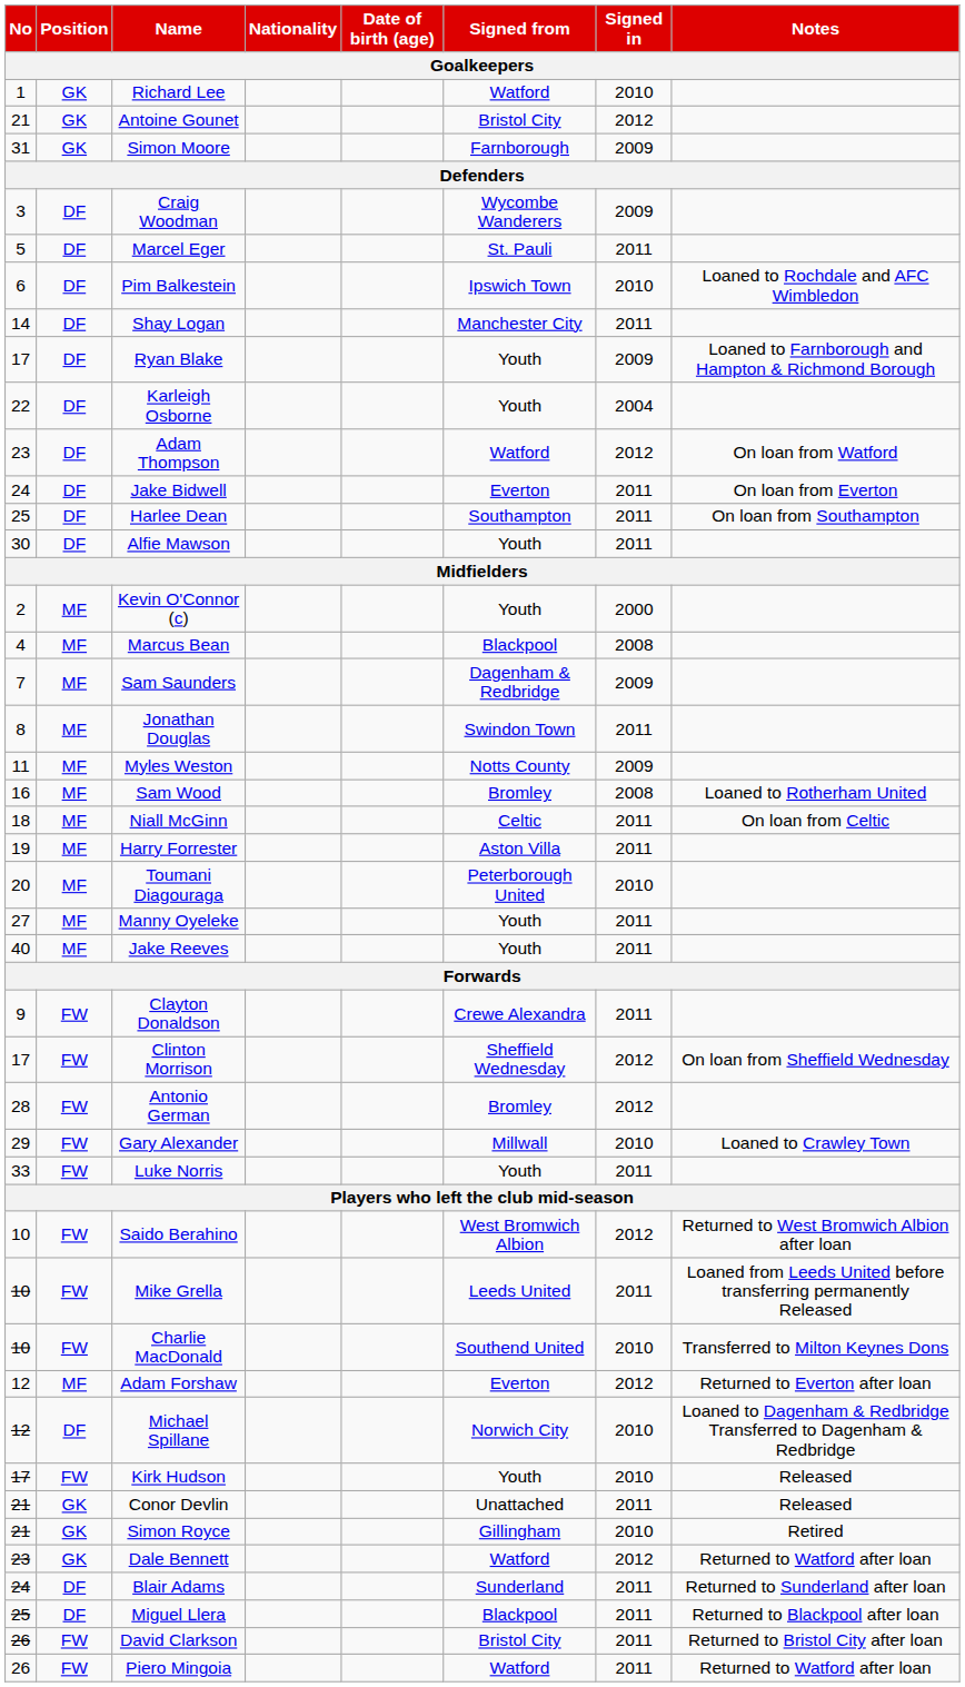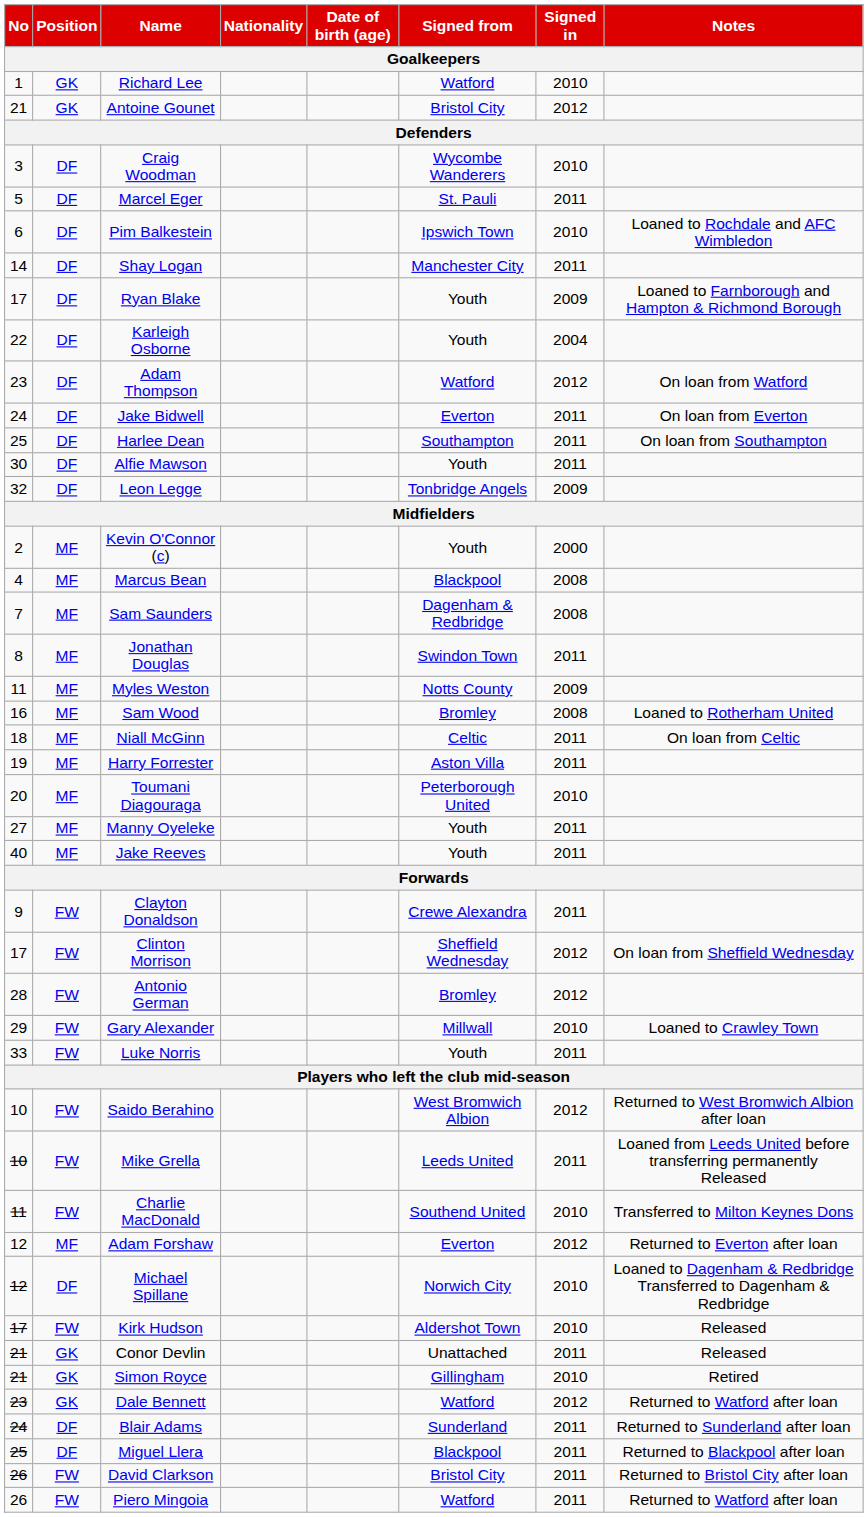- row: 31 | GK | Simon Moore | Farnborough | 2009
Craig Woodman | Signed in: 2009 -> 2010
+ row: 32 | DF | Leon Legge | Tonbridge Angels | 2009
Sam Saunders | Signed in: 2009 -> 2008
Charlie MacDonald | No: 10 -> 11
Kirk Hudson | Signed from: Youth -> Aldershot Town
